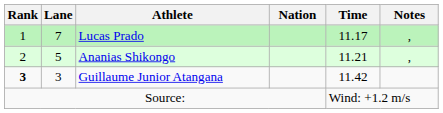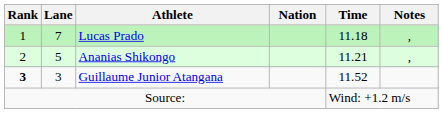Lucas Prado | Time: 11.17 -> 11.18
Guillaume Junior Atangana | Time: 11.42 -> 11.52
